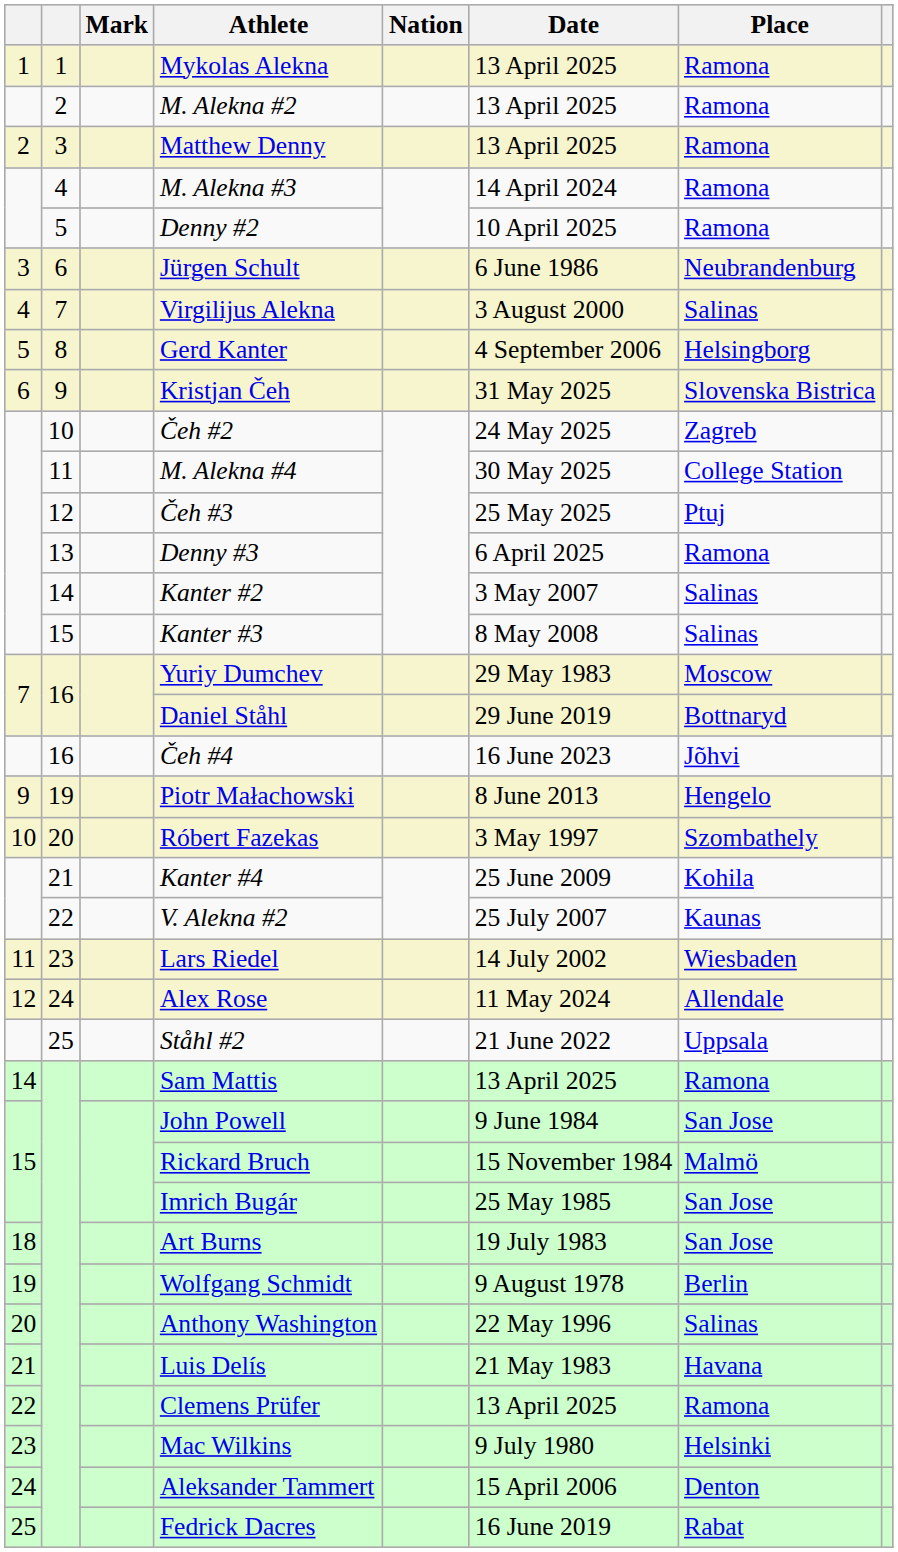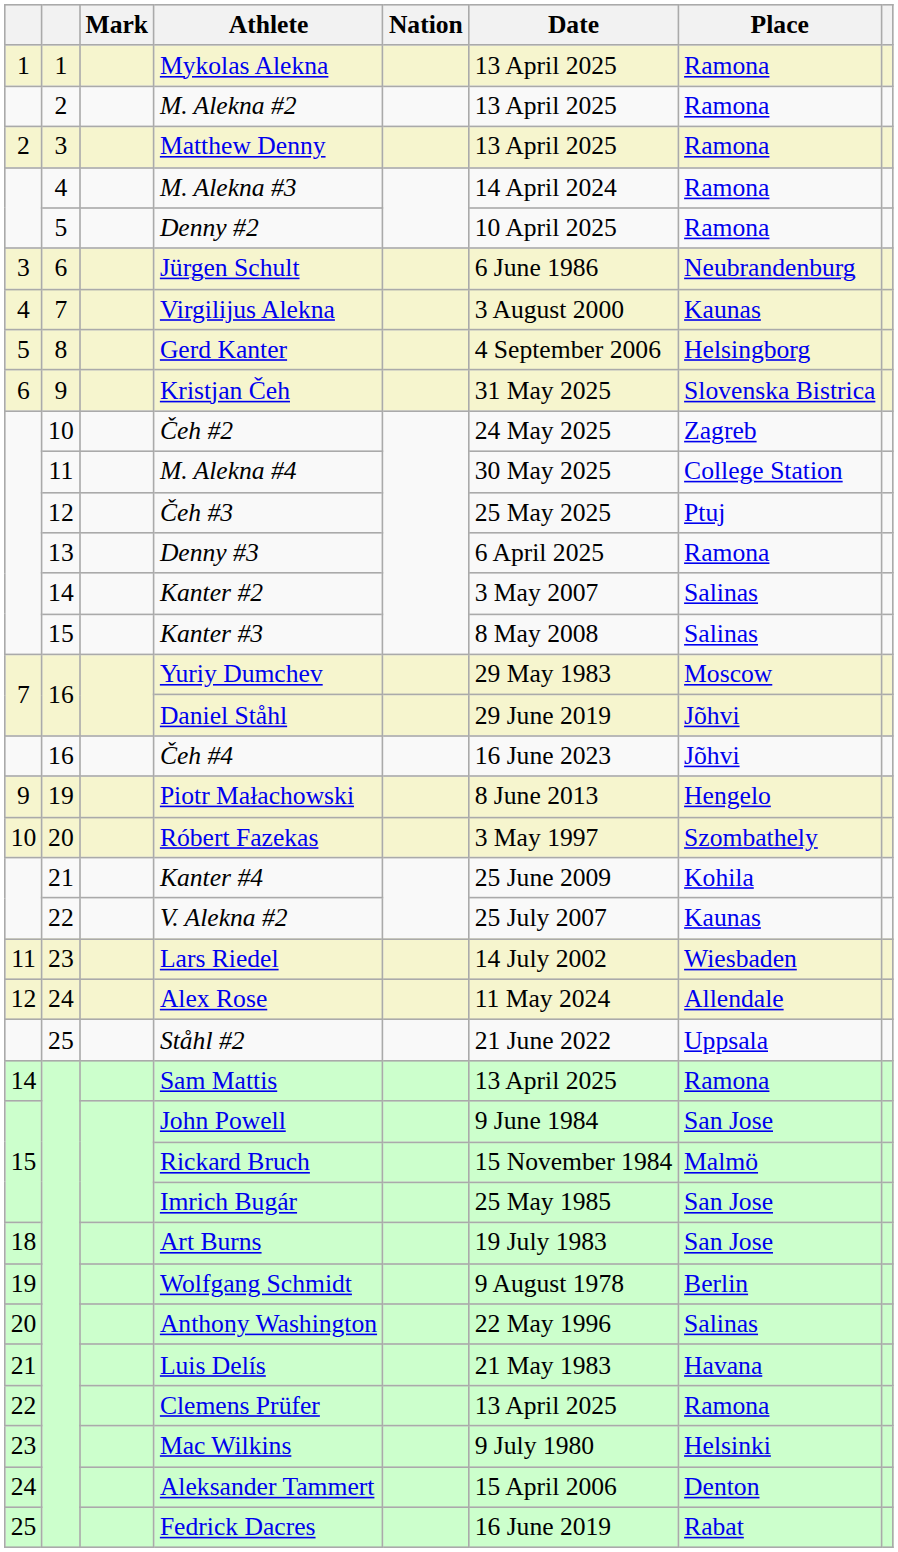Virgilijus Alekna | Place: Salinas -> Kaunas
Daniel Ståhl | Place: Bottnaryd -> Jõhvi
